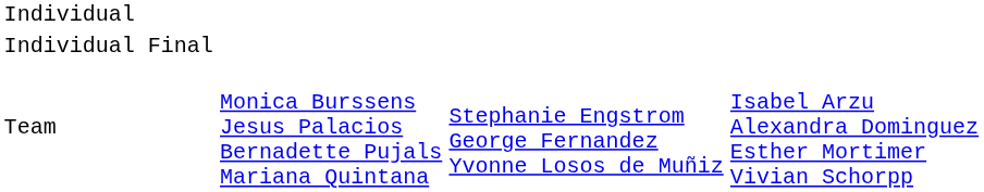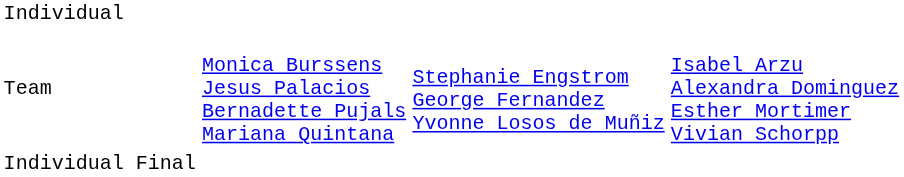rows swapped: Individual Final <-> Team
